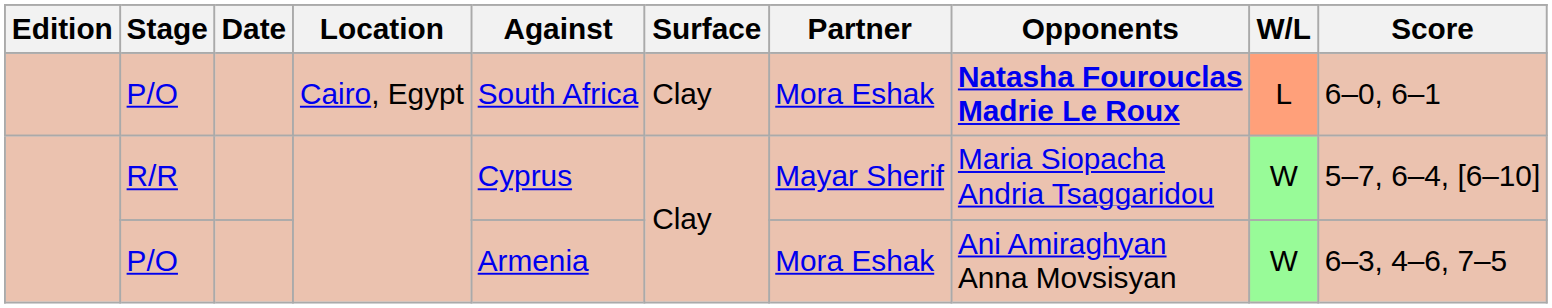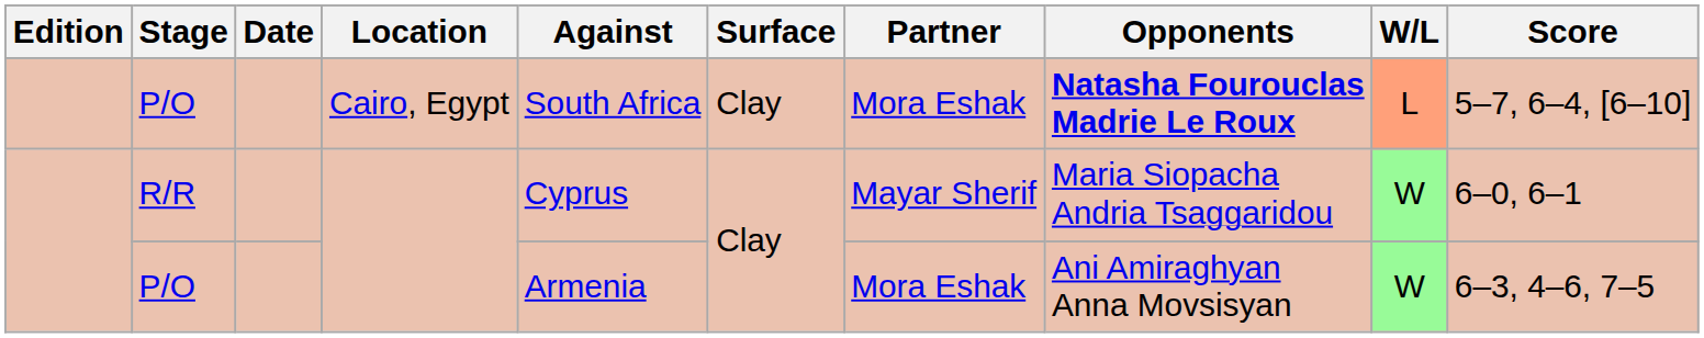P/O / Cairo, Egypt | Score: 6–0, 6–1 -> 5–7, 6–4, [6–10]
R/R | Score: 5–7, 6–4, [6–10] -> 6–0, 6–1
